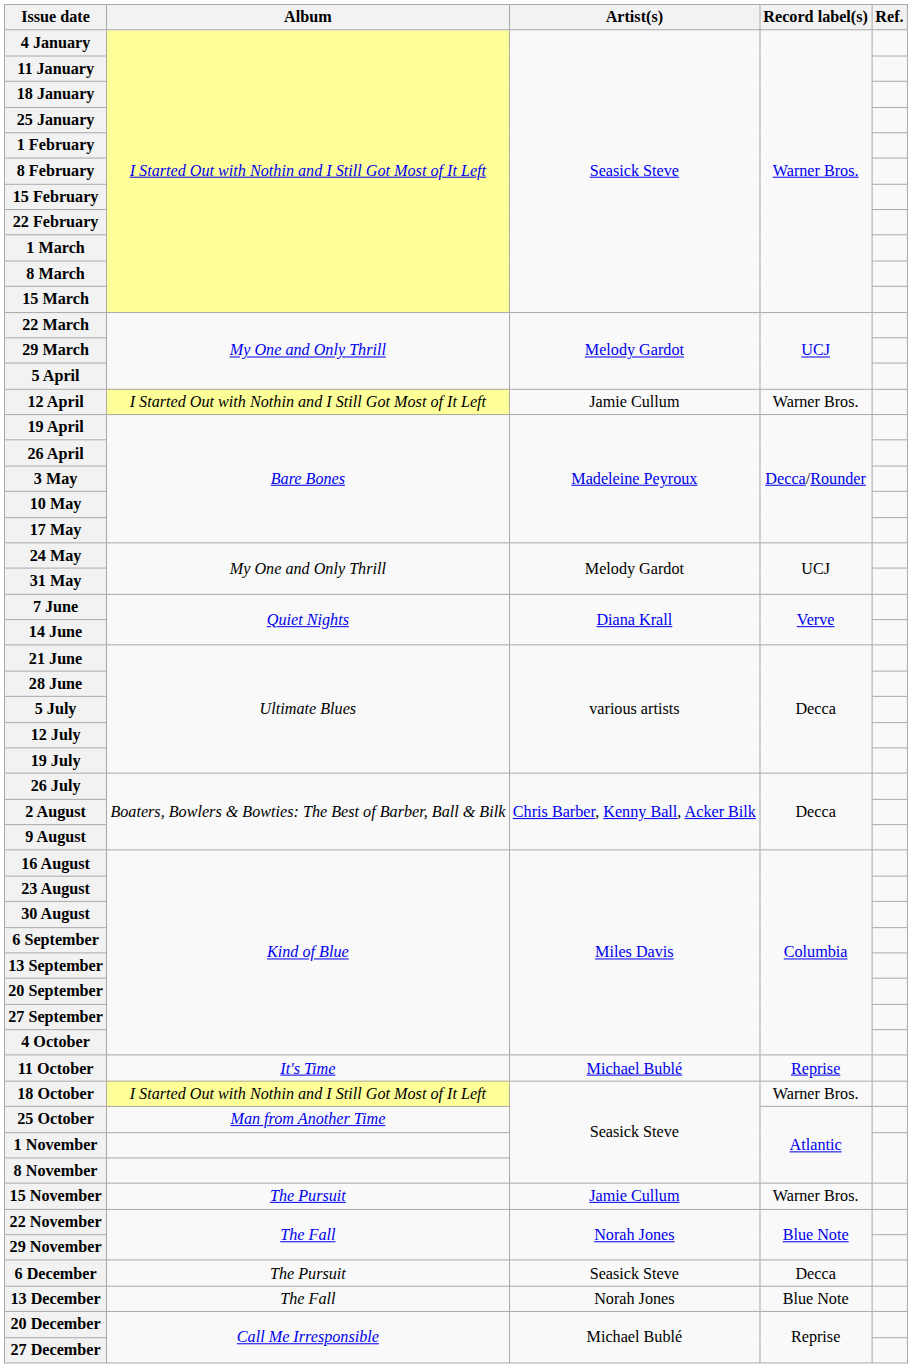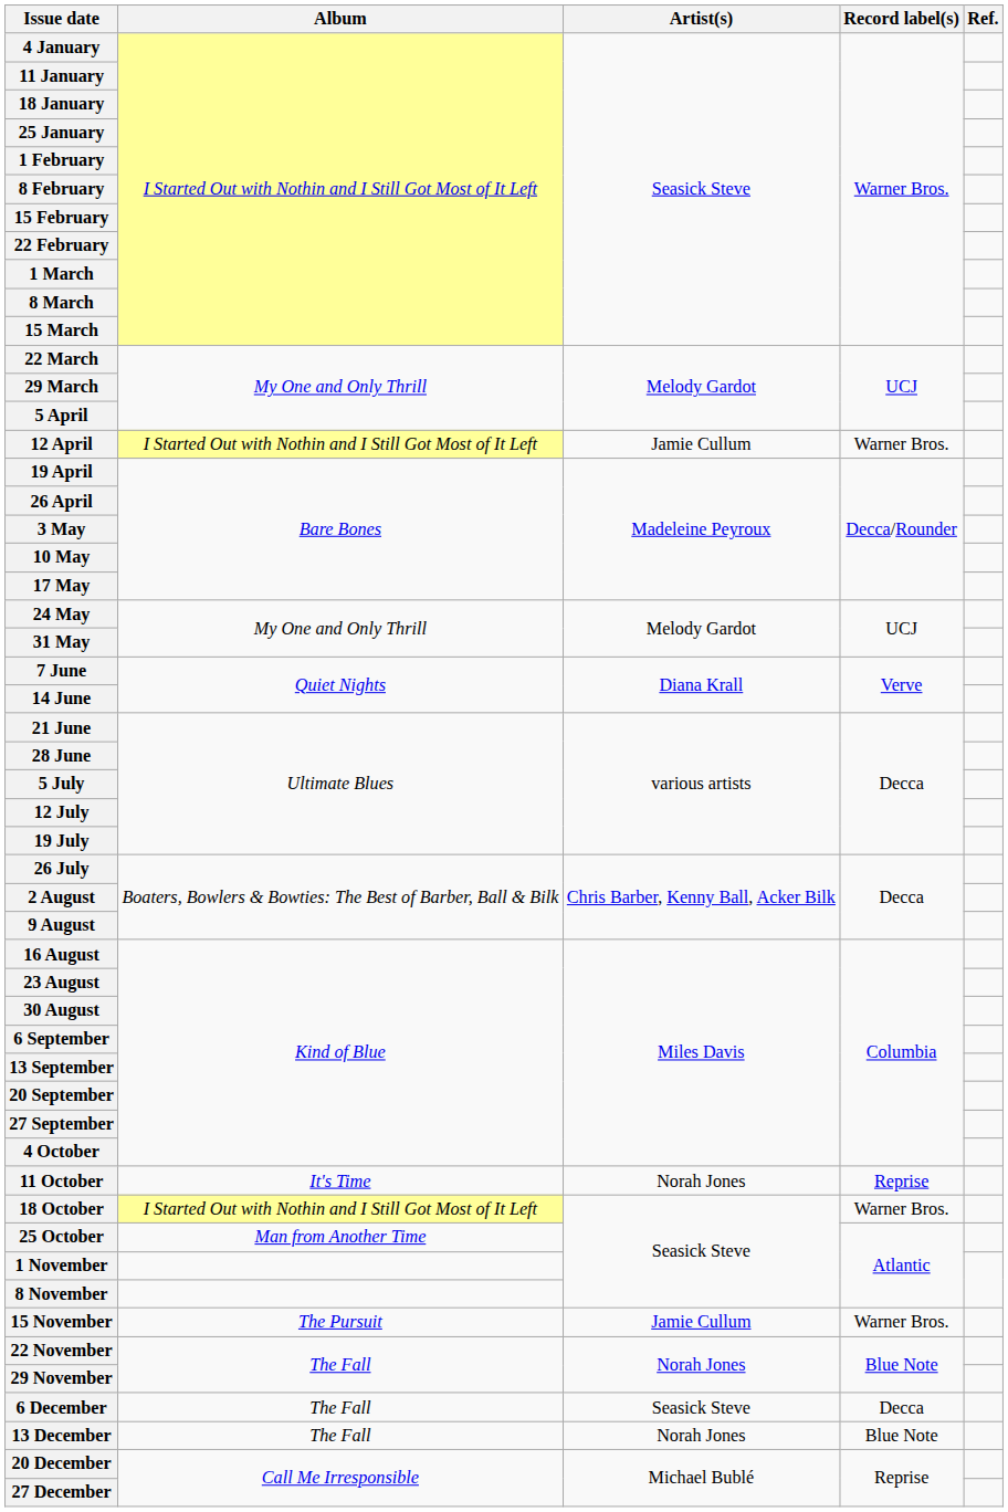11 October | Artist(s): Michael Bublé -> Norah Jones
6 December | Album: The Pursuit -> The Fall
